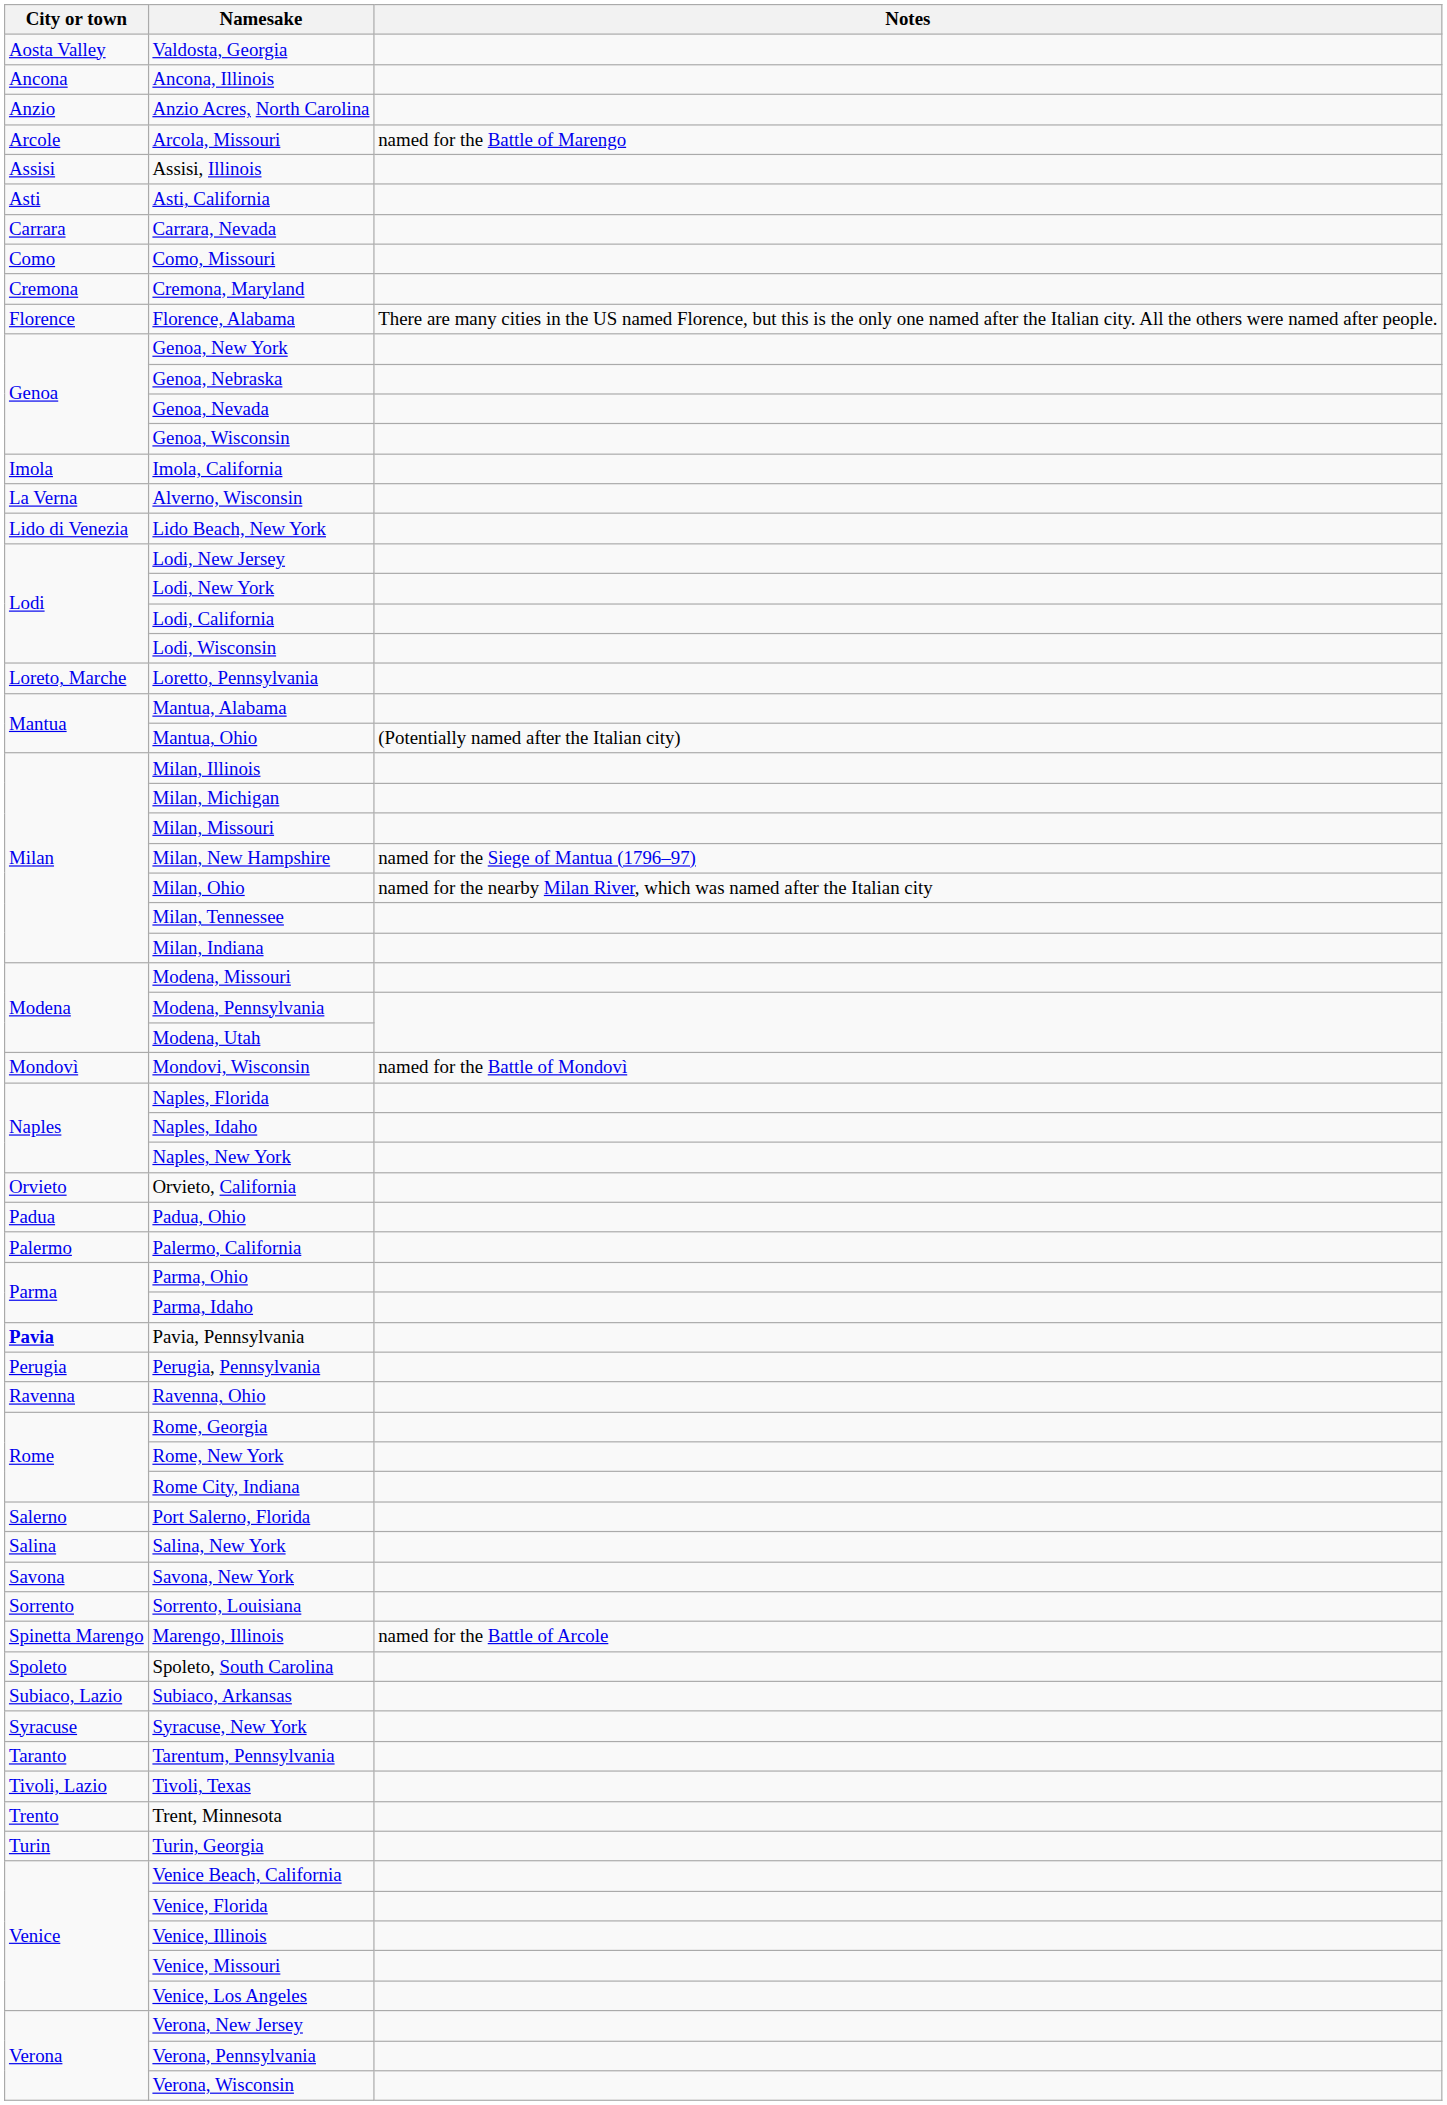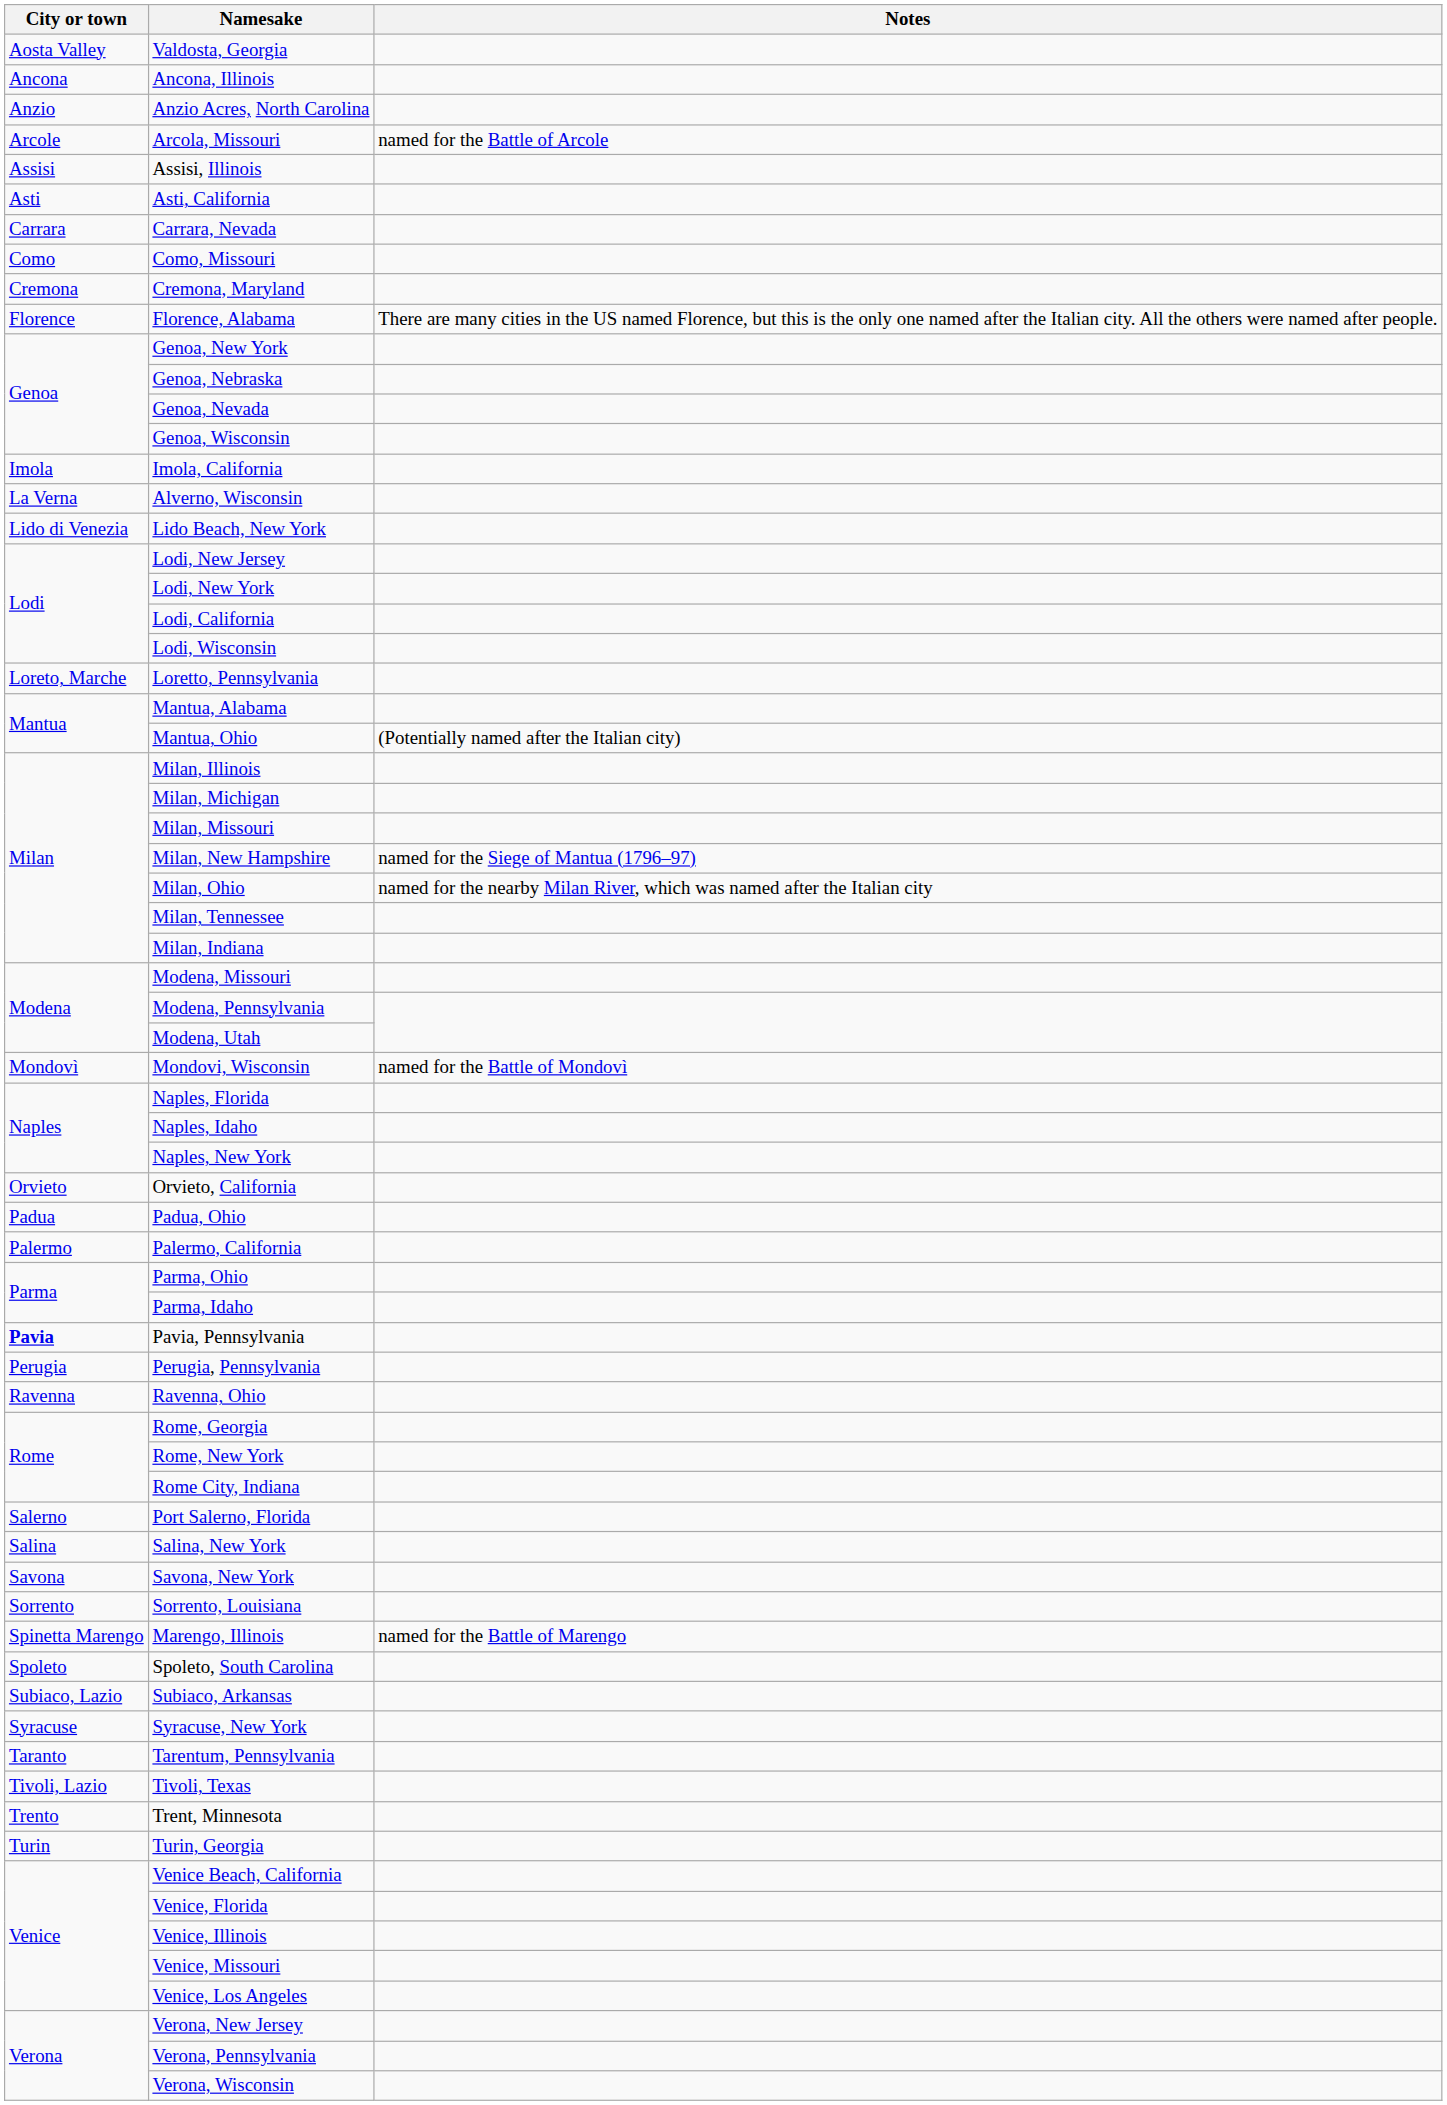Arcola, Missouri | Notes: named for the Battle of Marengo -> named for the Battle of Arcole
Marengo, Illinois | Notes: named for the Battle of Arcole -> named for the Battle of Marengo
